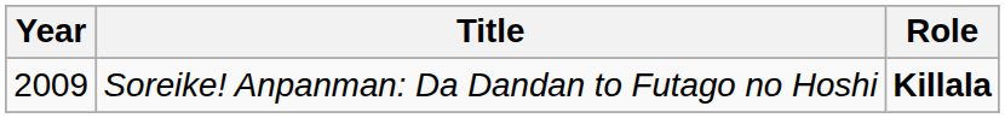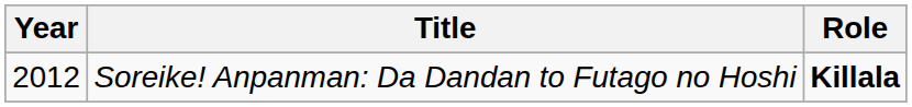Soreike! Anpanman: Da Dandan to Futago no Hoshi | Year: 2009 -> 2012
